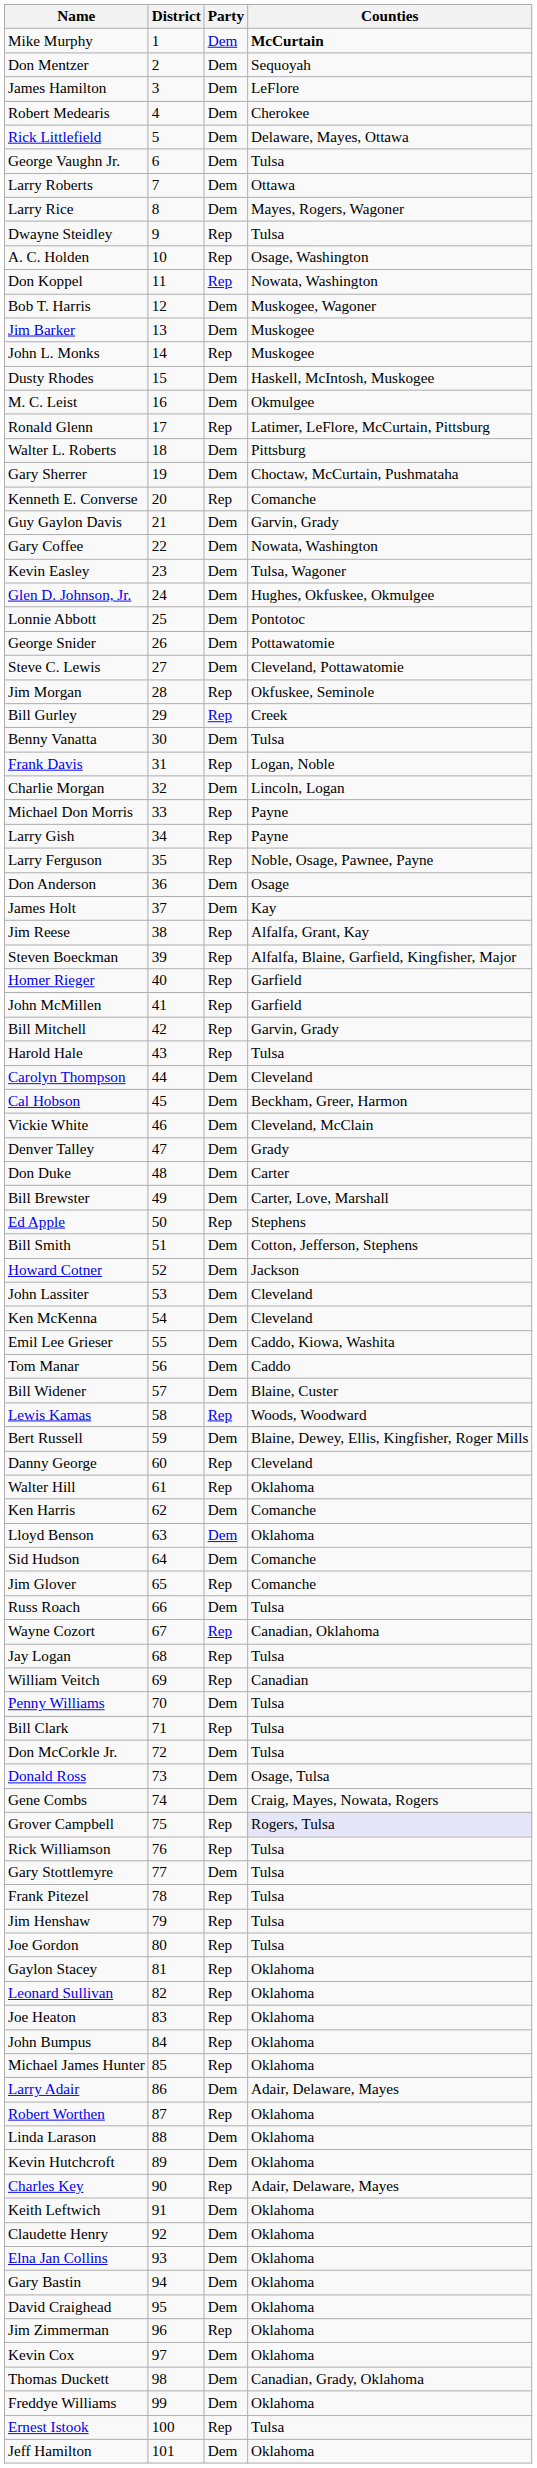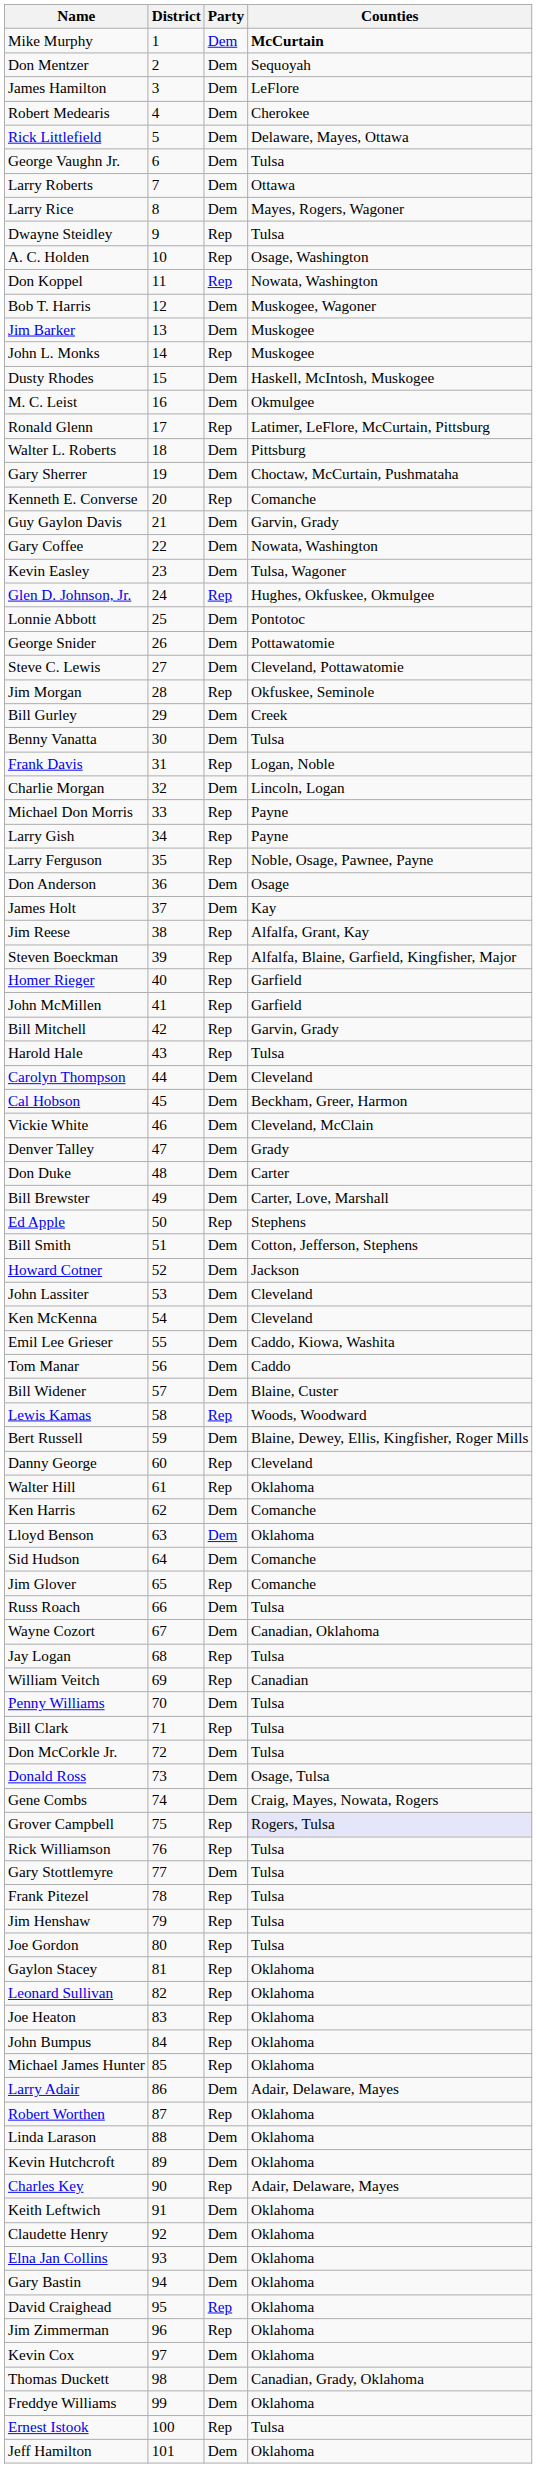Glen D. Johnson, Jr. | Party: Dem -> Rep
Bill Gurley | Party: Rep -> Dem
Wayne Cozort | Party: Rep -> Dem
David Craighead | Party: Dem -> Rep
